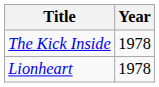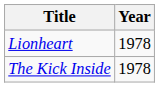rows swapped: The Kick Inside <-> Lionheart
